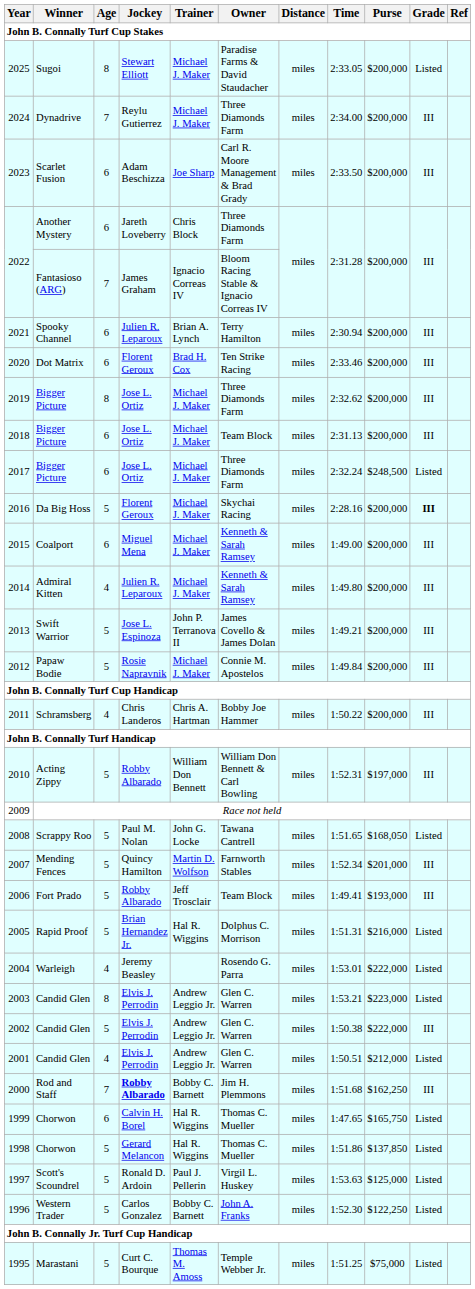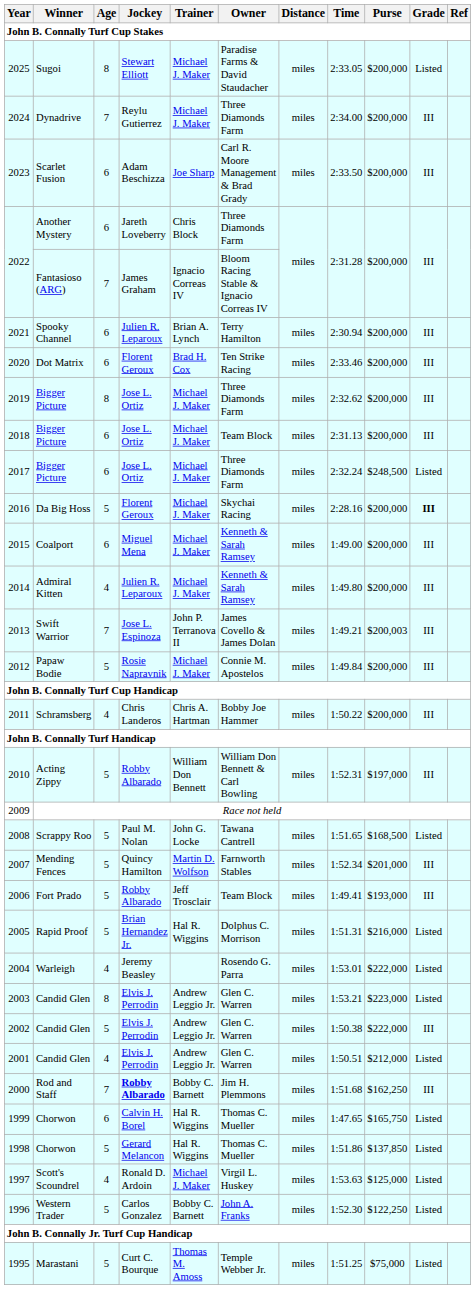2013 | Age: 5 -> 7
2013 | Purse: $200,000 -> $200,003
2008 | Purse: $168,050 -> $168,500
1997 | Age: 5 -> 4
1997 | Trainer: Paul J. Pellerin -> Michael J. Maker
